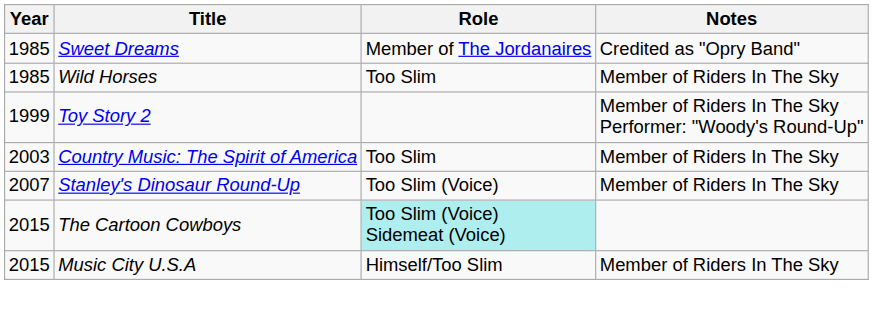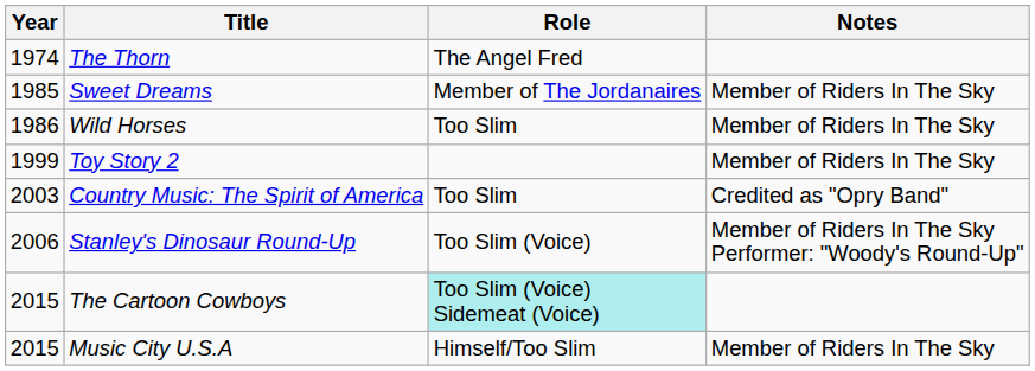+ row: 1974 | The Thorn | The Angel Fred
Sweet Dreams | Notes: Credited as "Opry Band" -> Member of Riders In The Sky
Wild Horses | Year: 1985 -> 1986
Toy Story 2 | Notes: Member of Riders In The Sky Performer: "Woody's Round-Up" -> Member of Riders In The Sky
Country Music: The Spirit of America | Notes: Member of Riders In The Sky -> Credited as "Opry Band"
Stanley's Dinosaur Round-Up | Year: 2007 -> 2006
Stanley's Dinosaur Round-Up | Notes: Member of Riders In The Sky -> Member of Riders In The Sky Performer: "Woody's Round-Up"
